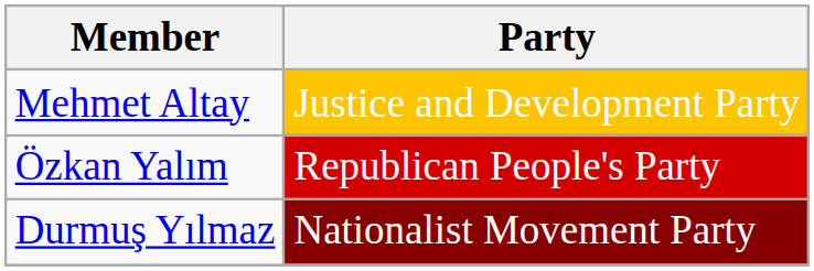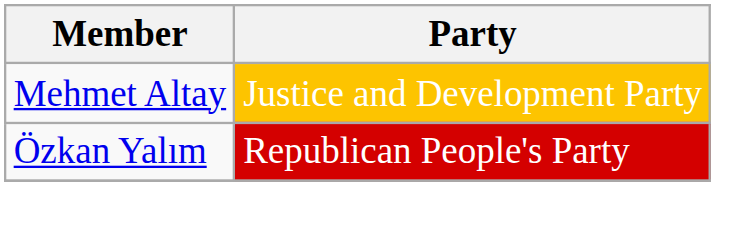- row: Durmuş Yılmaz | Nationalist Movement Party
